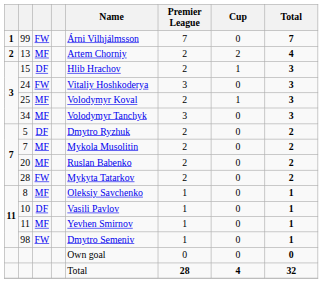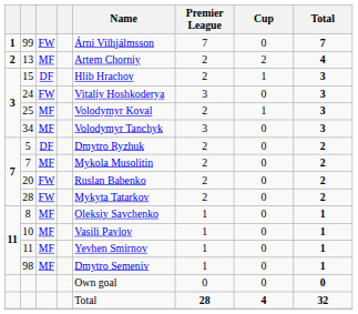20 | column 3: MF -> FW
10 | column 3: DF -> MF
98 | column 3: FW -> MF
